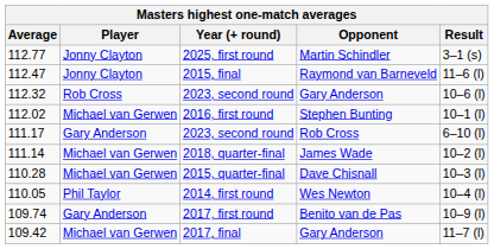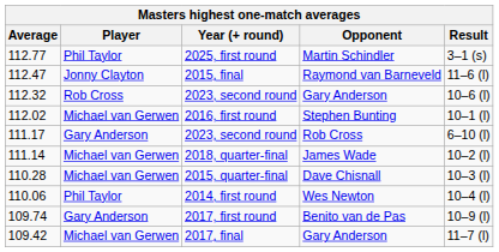2025, first round | Player: Jonny Clayton -> Phil Taylor
2014, first round | Average: 110.05 -> 110.06
